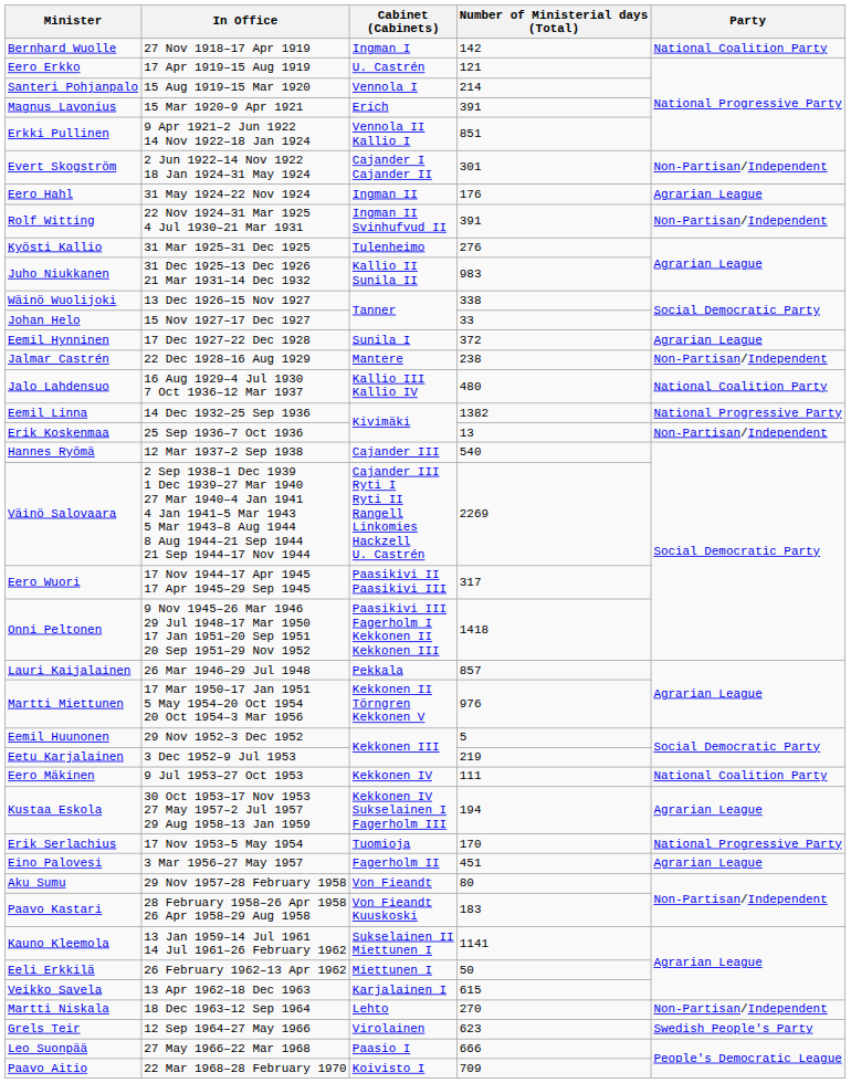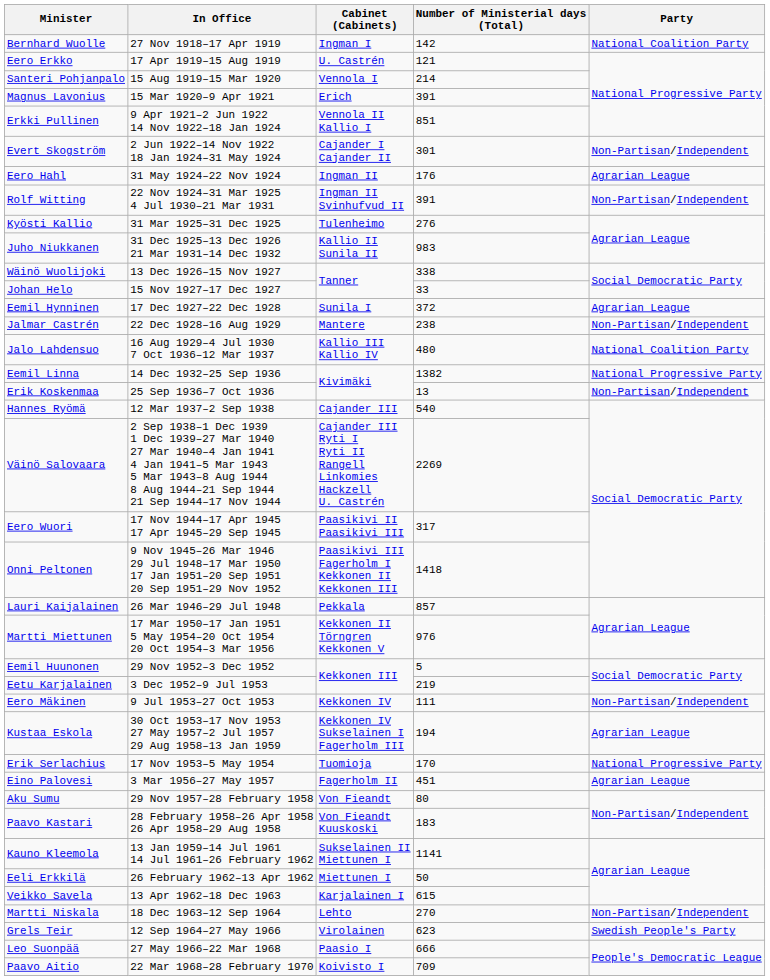Eero Mäkinen | Party: National Coalition Party -> Non-Partisan/Independent
